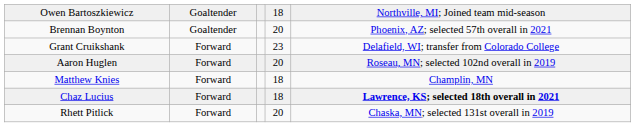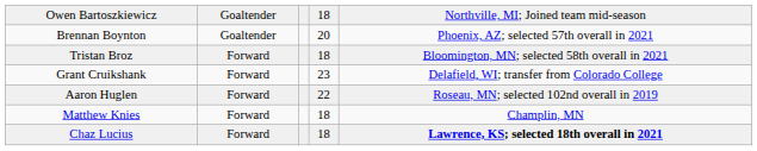+ row: Tristan Broz | Forward | 18 | Bloomington, MN; selected 58th overall in 2021
Aaron Huglen | column 4: 20 -> 22
- row: Rhett Pitlick | Forward | 20 | Chaska, MN; selected 131st overall in 2019
